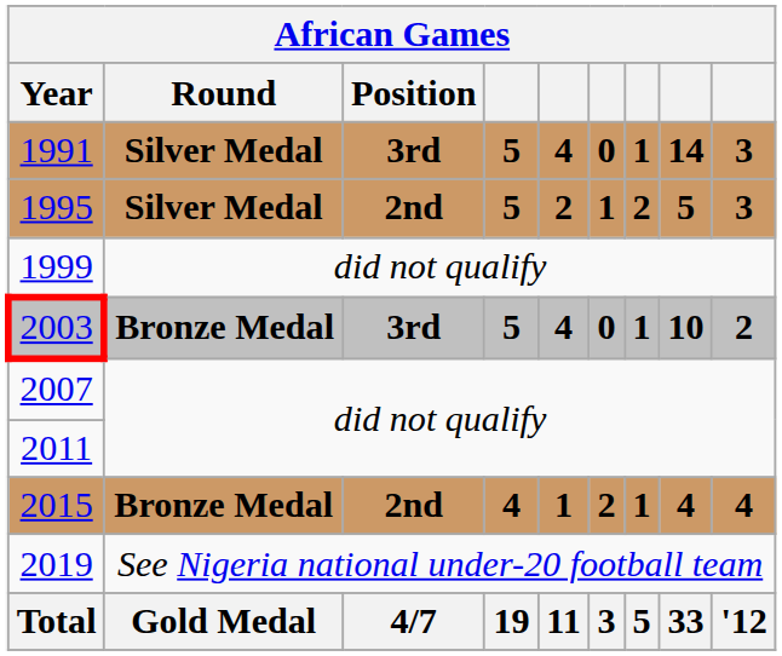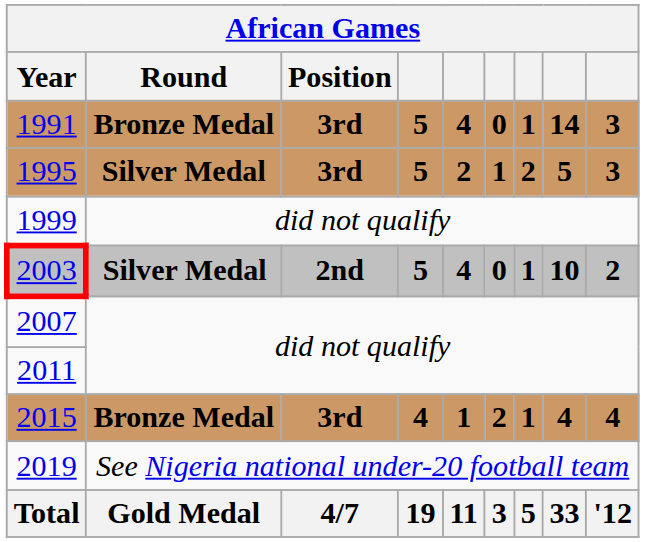1991 | Round: Silver Medal -> Bronze Medal
1995 | Position: 2nd -> 3rd
2003 | Round: Bronze Medal -> Silver Medal
2003 | Position: 3rd -> 2nd
2015 | Position: 2nd -> 3rd
